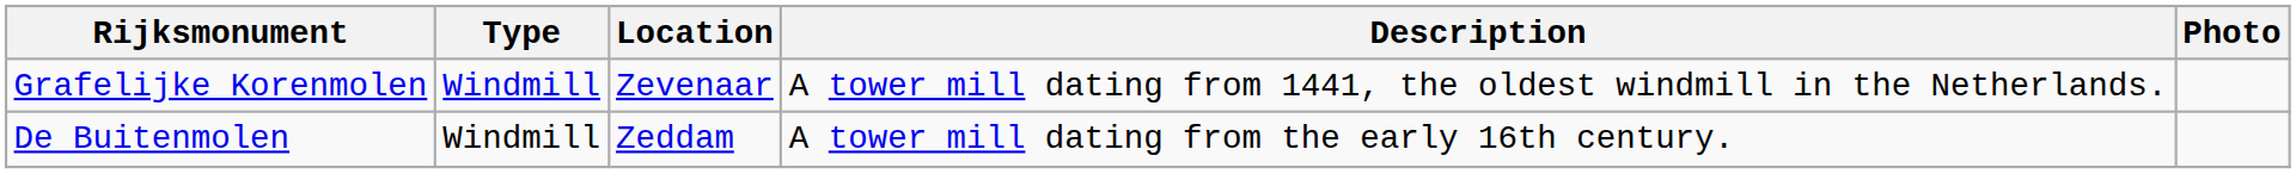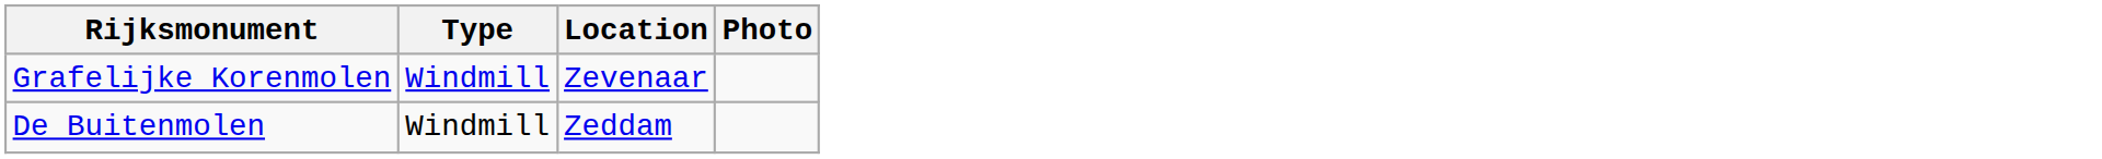- column: Description | A tower mill dating from 1441, the oldest windmill in the Netherlands. | A tower mill dating from the early 16th century.
